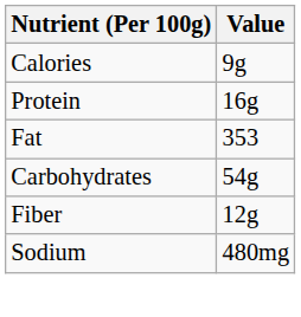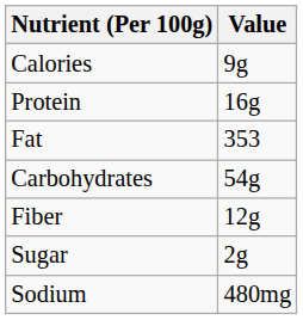+ row: Sugar | 2g
